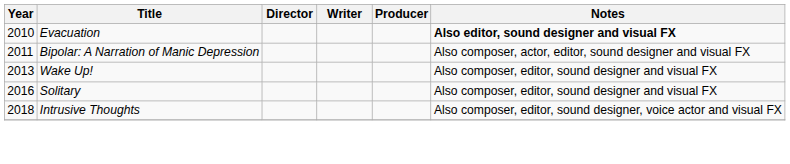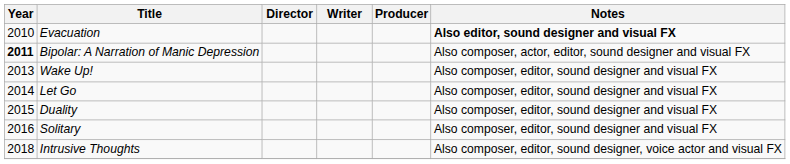Bipolar: A Narration of Manic Depression | Year: normal -> bold
+ row: 2014 | Let Go | Also composer, editor, sound designer and visual FX
+ row: 2015 | Duality | Also composer, editor, sound designer and visual FX
